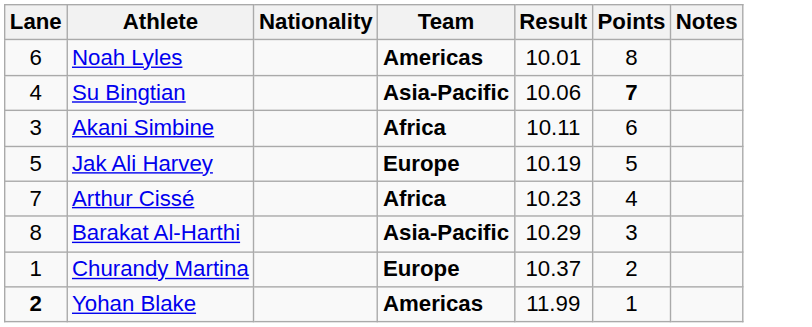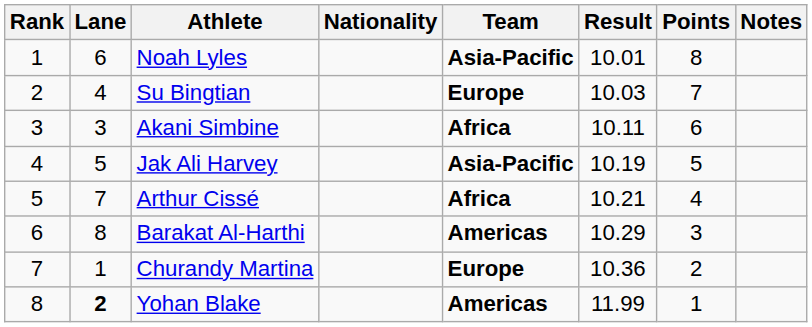+ column: Rank | 1 | 2 | 3 | 4 | 5 | 6 | 7 | 8
Noah Lyles | Team: Americas -> Asia-Pacific
Su Bingtian | Team: Asia-Pacific -> Europe
Su Bingtian | Result: 10.06 -> 10.03
Su Bingtian | Points: bold -> normal
Jak Ali Harvey | Team: Europe -> Asia-Pacific
Arthur Cissé | Result: 10.23 -> 10.21
Barakat Al-Harthi | Team: Asia-Pacific -> Americas
Churandy Martina | Result: 10.37 -> 10.36
